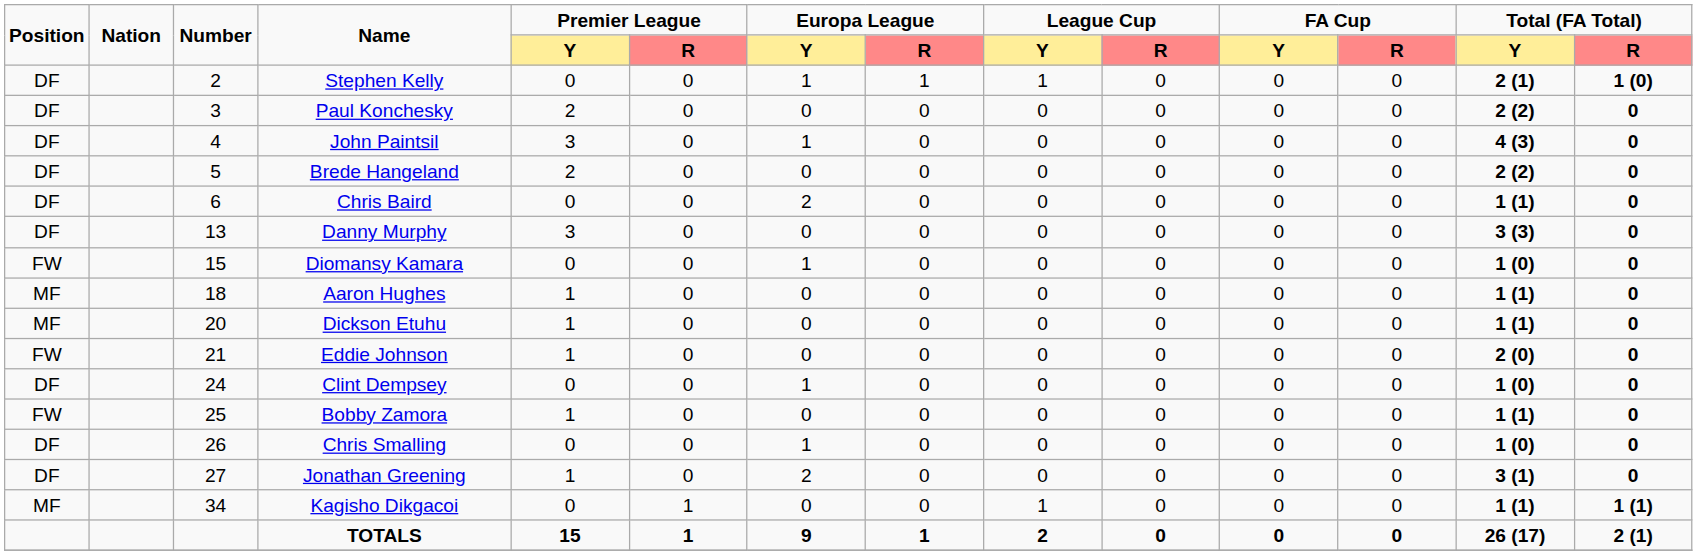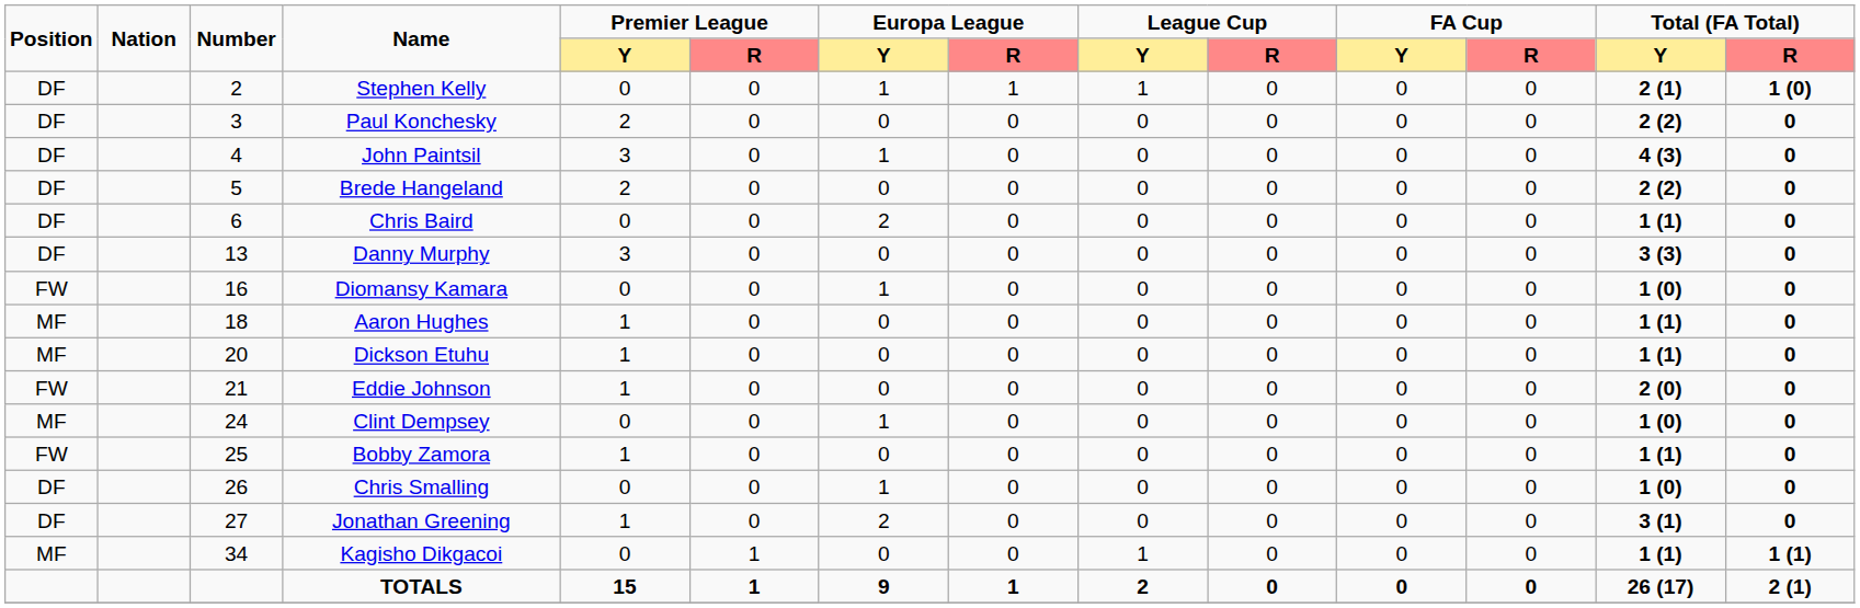Diomansy Kamara | Number: 15 -> 16
Clint Dempsey | Position: DF -> MF
